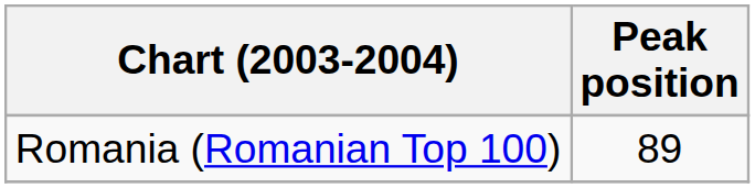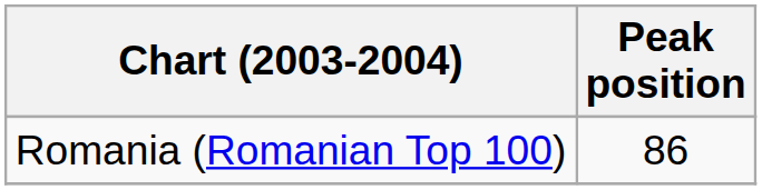Romania (Romanian Top 100) | Peak position: 89 -> 86
